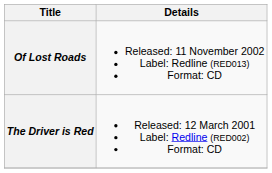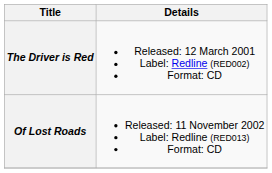rows swapped: The Driver is Red <-> Of Lost Roads
